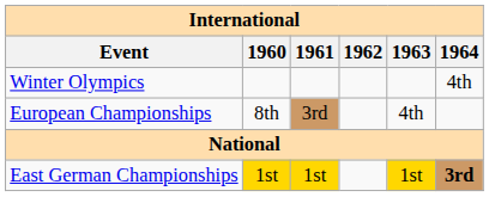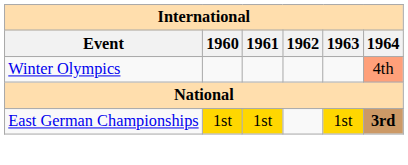Winter Olympics | 1964: no background -> lightsalmon background
- row: European Championships | 8th | 3rd | 4th
